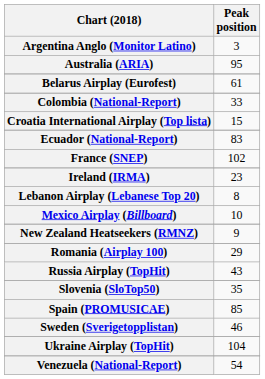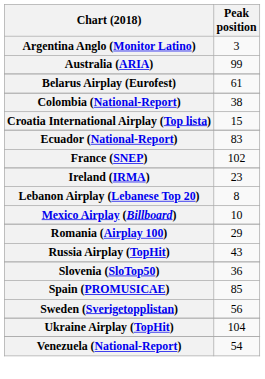Australia (ARIA) | Peak position: 95 -> 99
Colombia (National-Report) | Peak position: 33 -> 38
- row: New Zealand Heatseekers (RMNZ) | 9
Slovenia (SloTop50) | Peak position: 35 -> 36
Sweden (Sverigetopplistan) | Peak position: 46 -> 56
